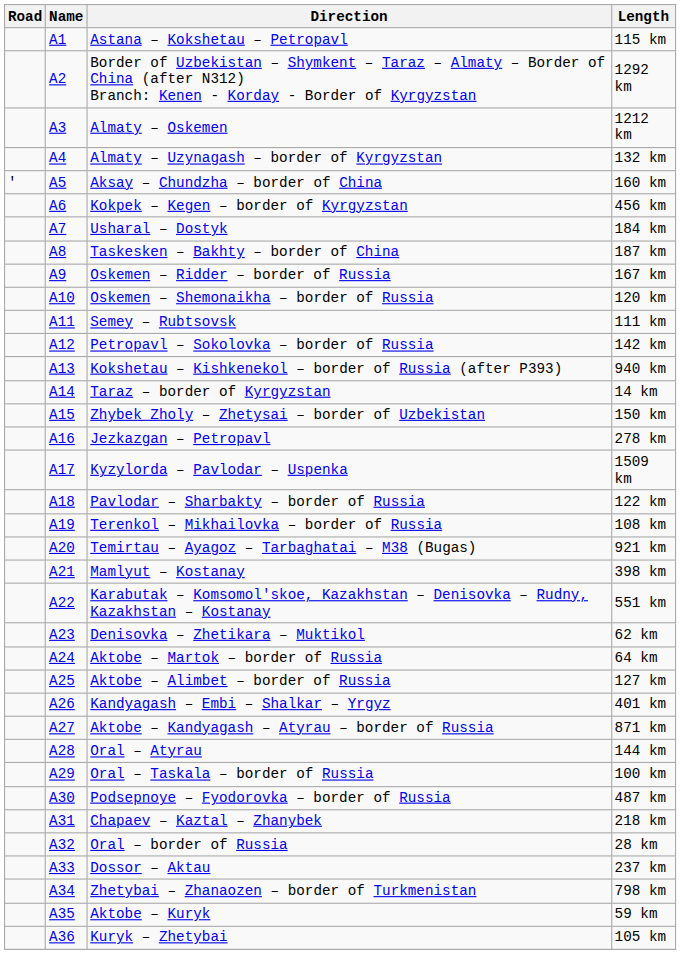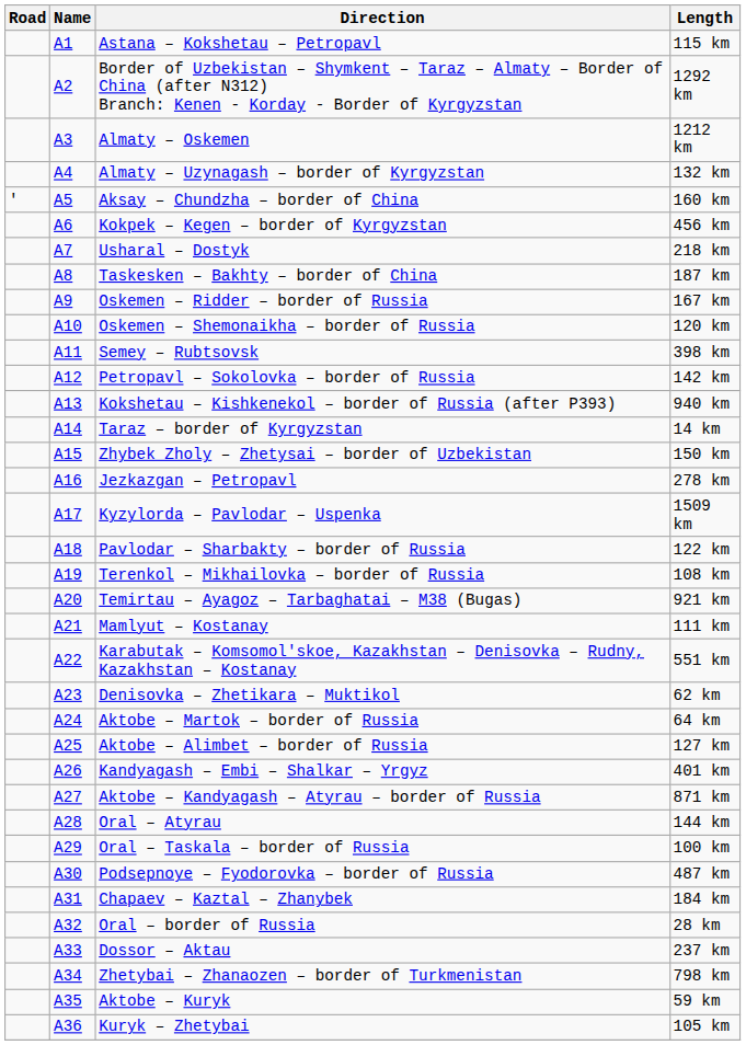Usharal – Dostyk | Length: 184 km -> 218 km
Semey – Rubtsovsk | Length: 111 km -> 398 km
Mamlyut – Kostanay | Length: 398 km -> 111 km
Chapaev – Kaztal – Zhanybek | Length: 218 km -> 184 km
